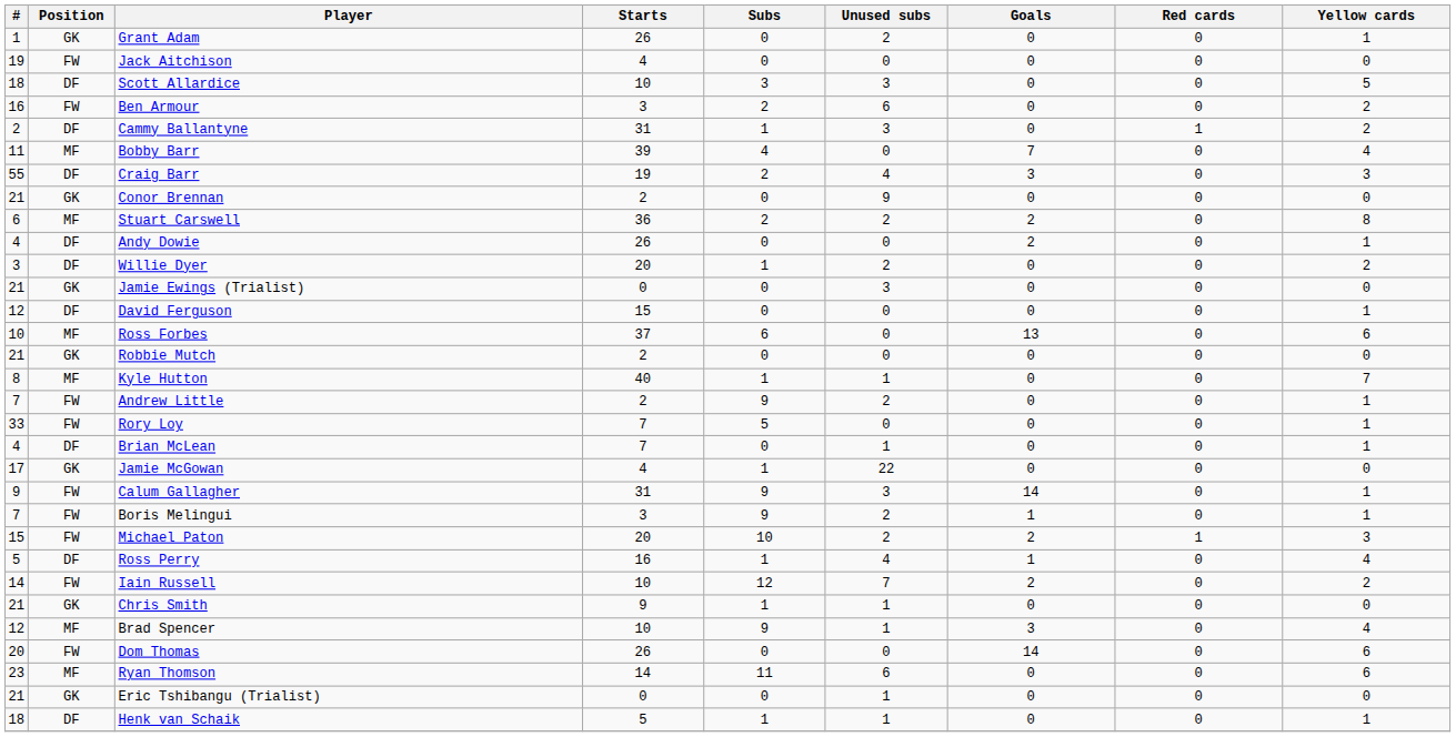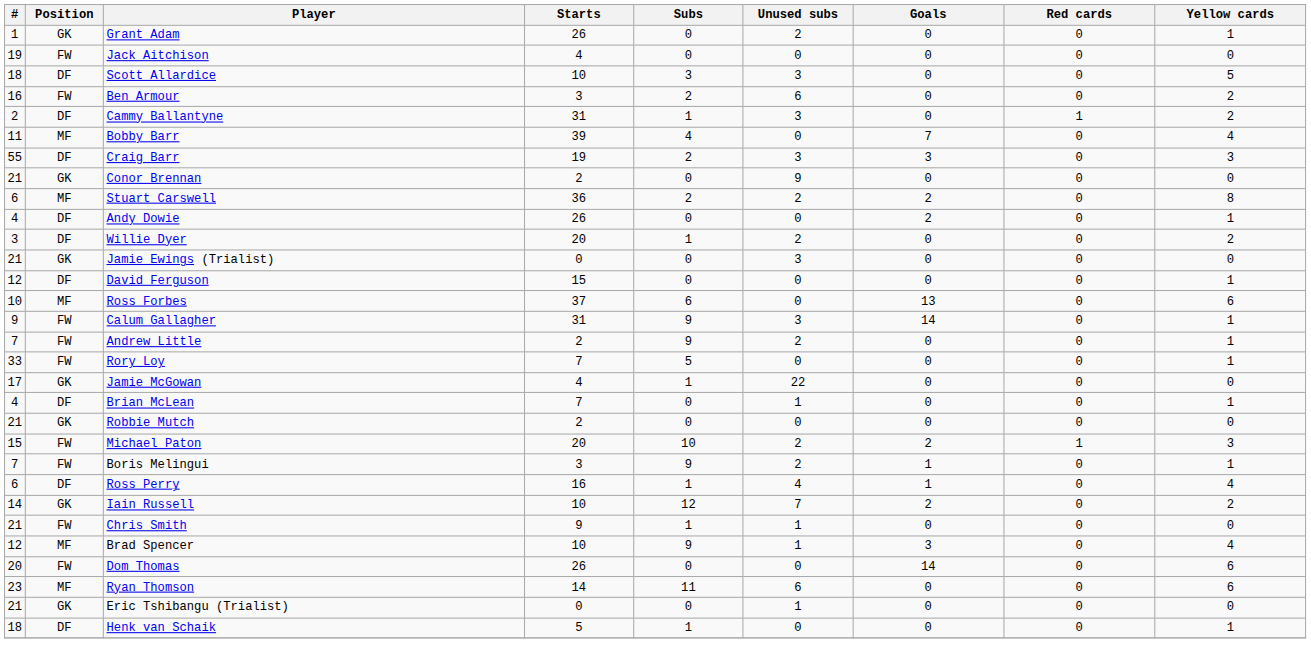Craig Barr | Unused subs: 4 -> 3
rows swapped: Calum Gallagher <-> Robbie Mutch
- row: 8 | MF | Kyle Hutton | 40 | 1 | 1 | 0 | 0 | 7
rows swapped: Jamie McGowan <-> Brian McLean
rows swapped: Boris Melingui <-> Michael Paton
Ross Perry | #: 5 -> 6
Iain Russell | Position: FW -> GK
Chris Smith | Position: GK -> FW
Henk van Schaik | Unused subs: 1 -> 0
